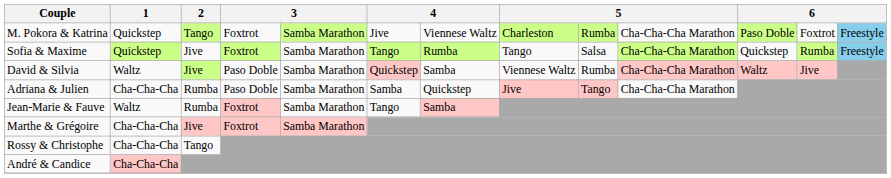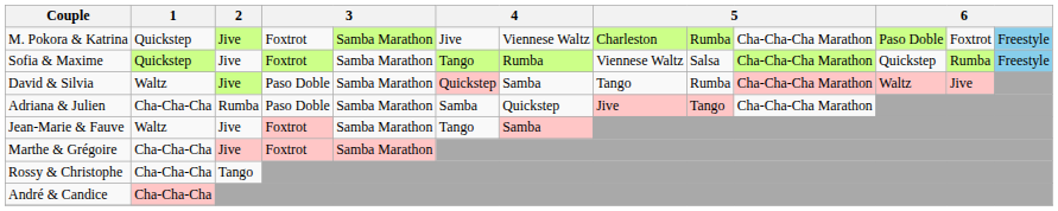M. Pokora & Katrina | 2: Tango -> Jive
Sofia & Maxime | column 8: Tango -> Viennese Waltz
David & Silvia | column 8: Viennese Waltz -> Tango
Jean-Marie & Fauve | 2: Rumba -> Jive
